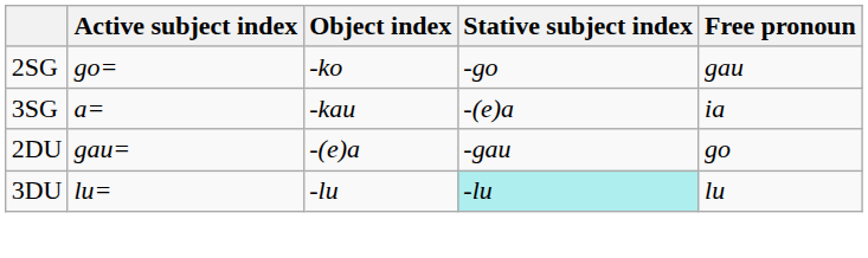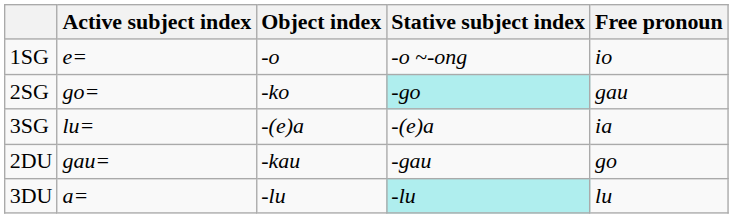+ row: 1SG | e= | -o | -o ~-ong | io
2SG | Stative subject index: no background -> paleturquoise background
3SG | Active subject index: a= -> lu=
3SG | Object index: -kau -> -(e)a
2DU | Object index: -(e)a -> -kau
3DU | Active subject index: lu= -> a=
